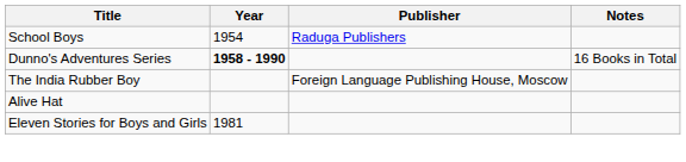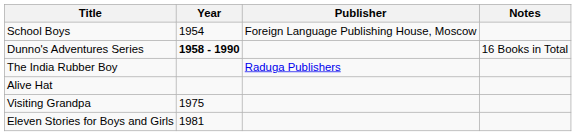School Boys | Publisher: Raduga Publishers -> Foreign Language Publishing House, Moscow
The India Rubber Boy | Publisher: Foreign Language Publishing House, Moscow -> Raduga Publishers
+ row: Visiting Grandpa | 1975
